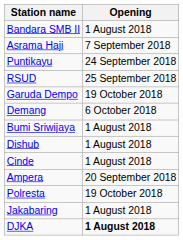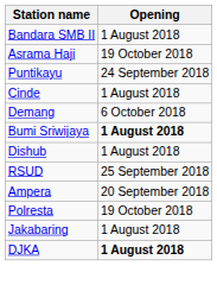Asrama Haji | Opening: 7 September 2018 -> 19 October 2018
rows swapped: RSUD <-> Cinde
- row: Garuda Dempo | 19 October 2018
Bumi Sriwijaya | Opening: normal -> bold
